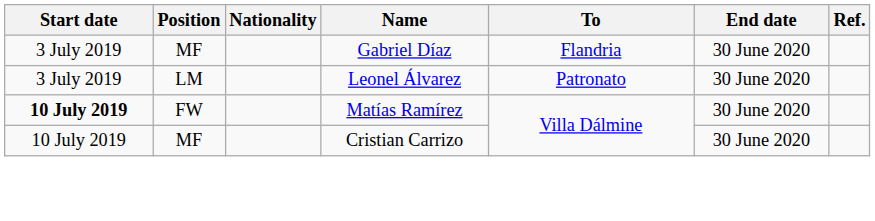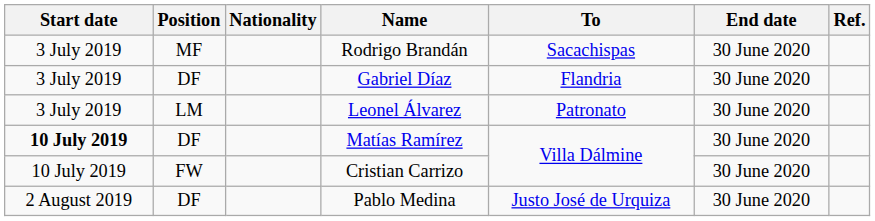+ row: 3 July 2019 | MF | Rodrigo Brandán | Sacachispas | 30 June 2020
Gabriel Díaz | Position: MF -> DF
Matías Ramírez | Position: FW -> DF
Cristian Carrizo | Position: MF -> FW
+ row: 2 August 2019 | DF | Pablo Medina | Justo José de Urquiza | 30 June 2020
